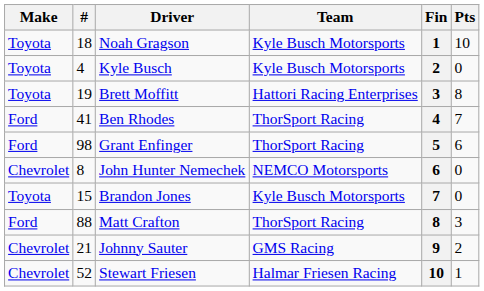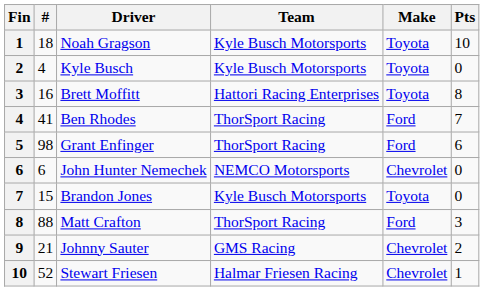columns swapped: Fin <-> Make
Brett Moffitt | #: 19 -> 16
John Hunter Nemechek | #: 8 -> 6
